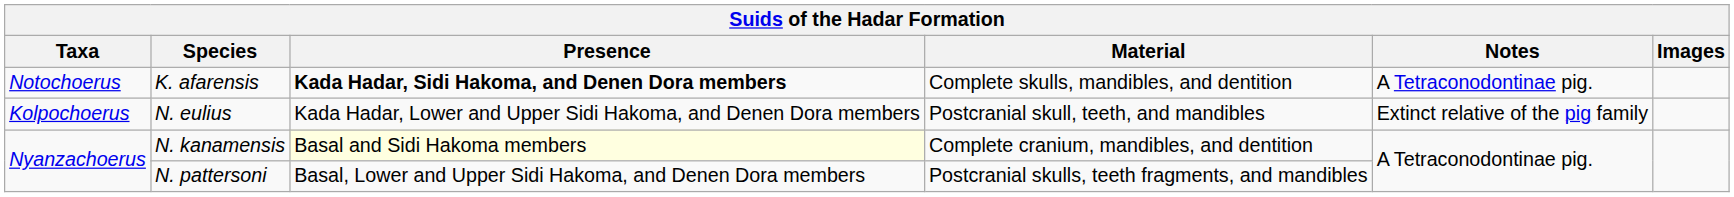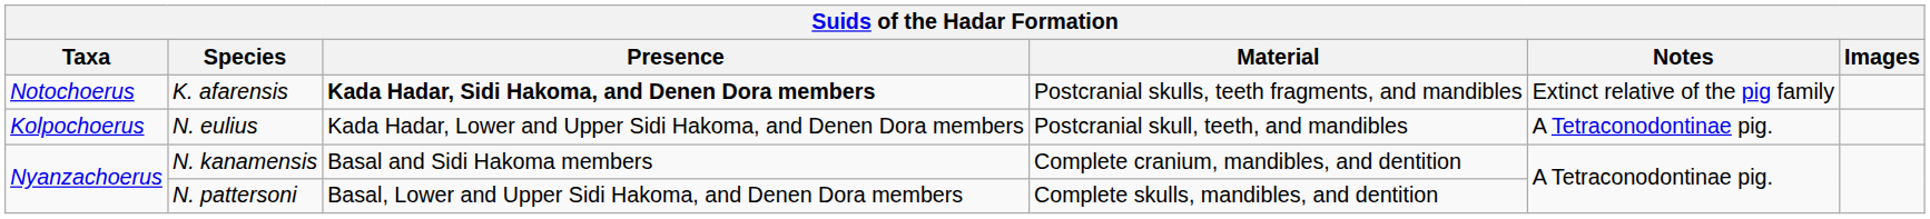K. afarensis | Material: Complete skulls, mandibles, and dentition -> Postcranial skulls, teeth fragments, and mandibles
K. afarensis | Notes: A Tetraconodontinae pig. -> Extinct relative of the pig family
N. eulius | Notes: Extinct relative of the pig family -> A Tetraconodontinae pig.
N. kanamensis | Presence: lightyellow background -> no background
N. pattersoni | Material: Postcranial skulls, teeth fragments, and mandibles -> Complete skulls, mandibles, and dentition
